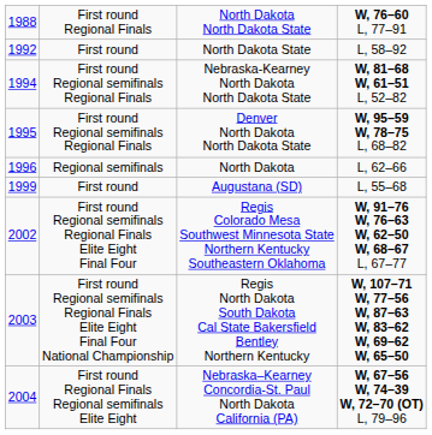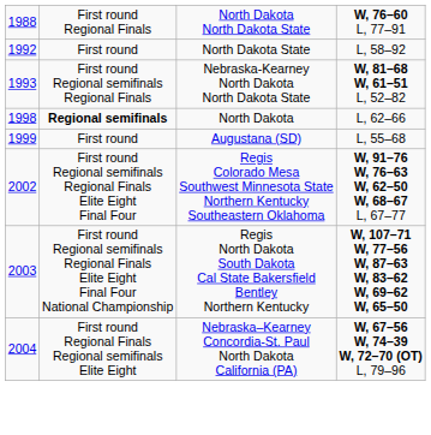Nebraska-Kearney North Dakota North Dakota State | column 1: 1994 -> 1993
- row: 1995 | First round Regional semifinals Regional Finals | Denver North Dakota North Dakota State | W, 95–59 W, 78–75 L, 68–82
North Dakota | column 1: 1996 -> 1998
North Dakota | column 2: normal -> bold
